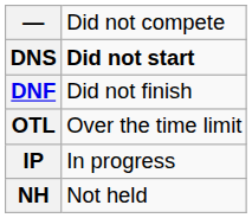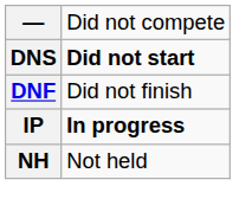- row: OTL | Over the time limit
IP | column 2: normal -> bold
